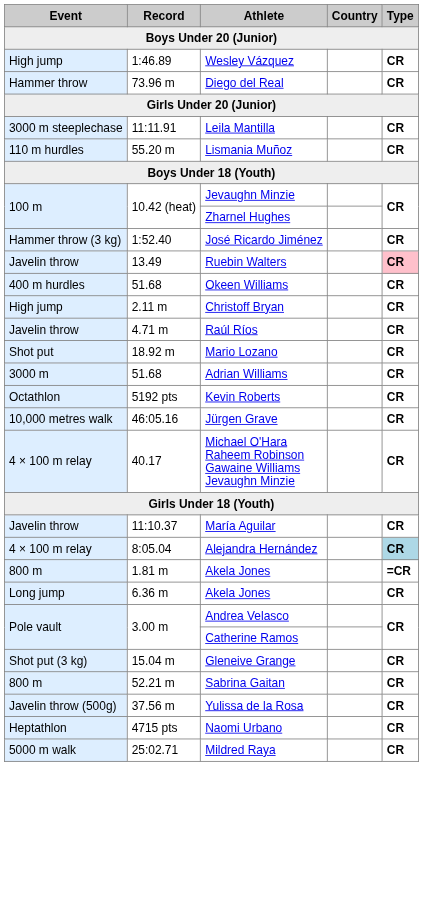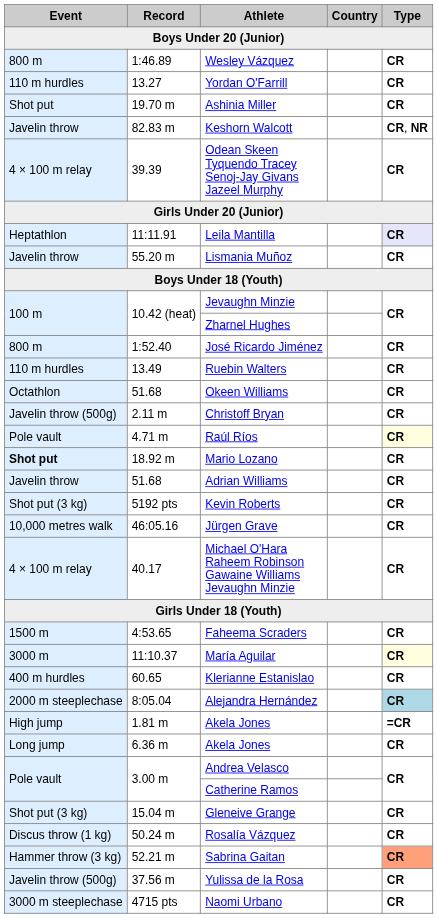Wesley Vázquez | Event: High jump -> 800 m
+ row: 110 m hurdles | 13.27 | Yordan O'Farrill | CR
+ row: Shot put | 19.70 m | Ashinia Miller | CR
- row: Hammer throw | 73.96 m | Diego del Real | CR
+ row: Javelin throw | 82.83 m | Keshorn Walcott | CR, NR
+ row: 4 × 100 m relay | 39.39 | Odean Skeen Tyquendo Tracey Senoj-Jay Givans Jazeel Murphy | CR
Leila Mantilla | Event: 3000 m steeplechase -> Heptathlon
Leila Mantilla | Type: no background -> lavender background
Lismania Muñoz | Event: 110 m hurdles -> Javelin throw
José Ricardo Jiménez | Event: Hammer throw (3 kg) -> 800 m
Ruebin Walters | Event: Javelin throw -> 110 m hurdles
Ruebin Walters | Type: pink background -> no background
Okeen Williams | Event: 400 m hurdles -> Octathlon
Christoff Bryan | Event: High jump -> Javelin throw (500g)
Raúl Ríos | Event: Javelin throw -> Pole vault
Raúl Ríos | Type: no background -> lightyellow background
Mario Lozano | Event: normal -> bold
Adrian Williams | Event: 3000 m -> Javelin throw
Kevin Roberts | Event: Octathlon -> Shot put (3 kg)
+ row: 1500 m | 4:53.65 | Faheema Scraders | CR
María Aguilar | Event: Javelin throw -> 3000 m
María Aguilar | Type: no background -> lightyellow background
+ row: 400 m hurdles | 60.65 | Klerianne Estanislao | CR
Alejandra Hernández | Event: 4 × 100 m relay -> 2000 m steeplechase
1.81 m / Akela Jones | Event: 800 m -> High jump
+ row: Discus throw (1 kg) | 50.24 m | Rosalía Vázquez | CR
Sabrina Gaitan | Event: 800 m -> Hammer throw (3 kg)
Sabrina Gaitan | Type: no background -> lightsalmon background
Naomi Urbano | Event: Heptathlon -> 3000 m steeplechase
- row: 5000 m walk | 25:02.71 | Mildred Raya | CR
